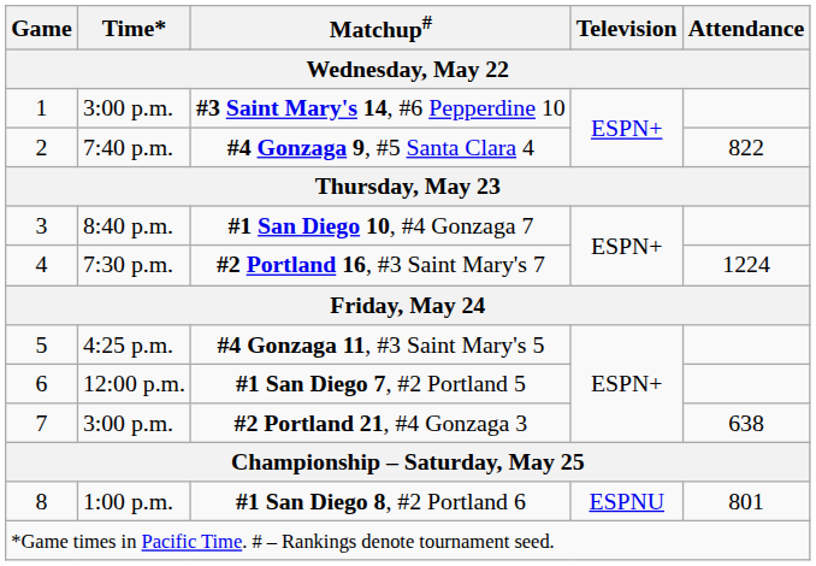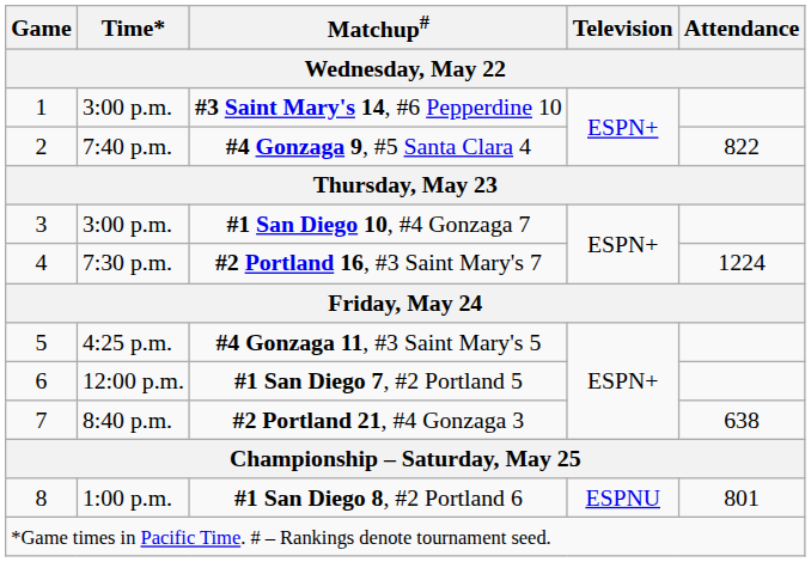#1 San Diego 10, #4 Gonzaga 7 | Time*: 8:40 p.m. -> 3:00 p.m.
#2 Portland 21, #4 Gonzaga 3 | Time*: 3:00 p.m. -> 8:40 p.m.
